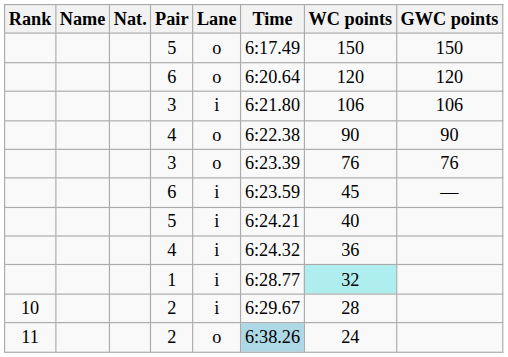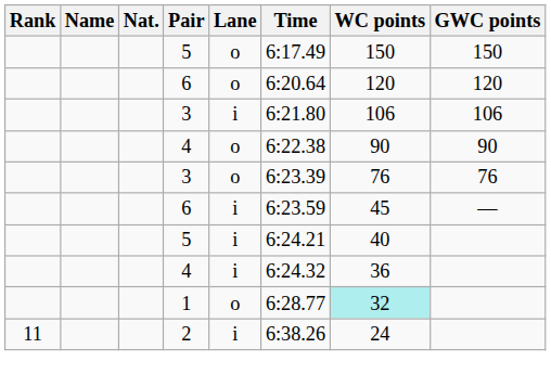1 | Lane: i -> o
- row: 10 | 2 | i | 6:29.67 | 28
11 / 2 | Lane: o -> i
11 / 2 | Time: lightblue background -> no background
